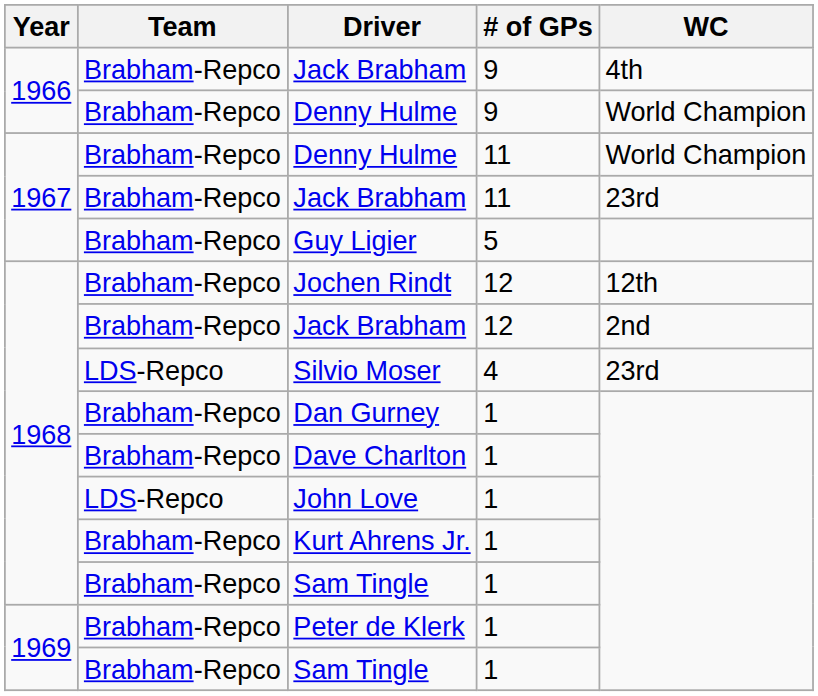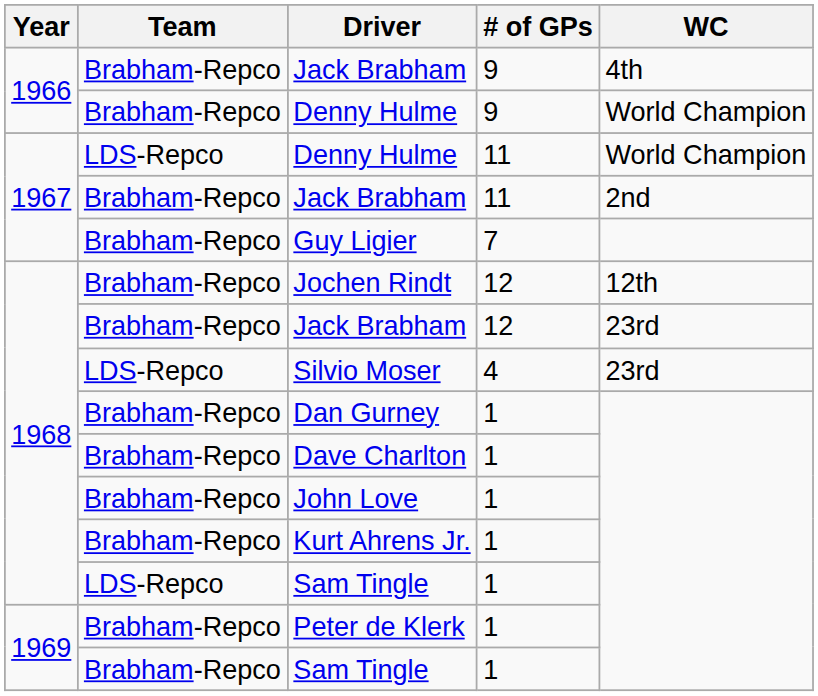1967 / Denny Hulme | Team: Brabham-Repco -> LDS-Repco
1967 / Jack Brabham | WC: 23rd -> 2nd
Guy Ligier | # of GPs: 5 -> 7
1968 / Jack Brabham | WC: 2nd -> 23rd
John Love | Team: LDS-Repco -> Brabham-Repco
1968 / Sam Tingle | Team: Brabham-Repco -> LDS-Repco
